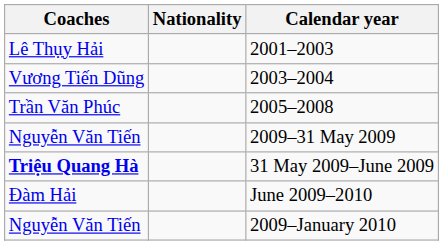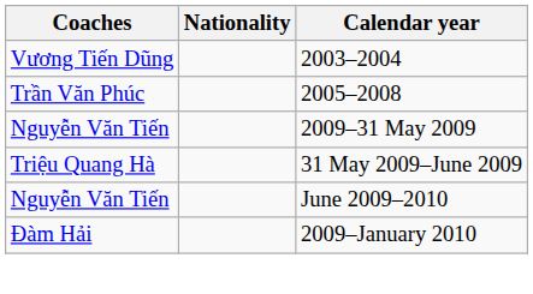- row: Lê Thụy Hải | 2001–2003
31 May 2009–June 2009 | Coaches: bold -> normal
June 2009–2010 | Coaches: Đàm Hải -> Nguyễn Văn Tiến
2009–January 2010 | Coaches: Nguyễn Văn Tiến -> Đàm Hải
